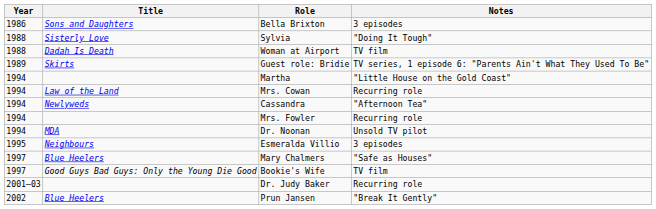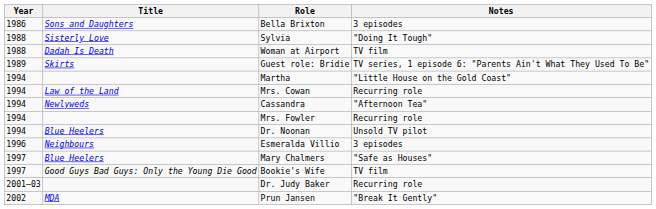Dr. Noonan | Title: MDA -> Blue Heelers
Esmeralda Villio | Year: 1995 -> 1996
Prun Jansen | Title: Blue Heelers -> MDA
